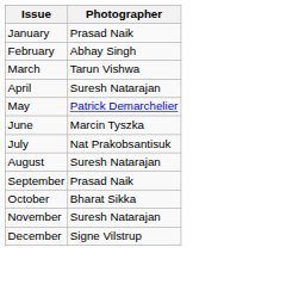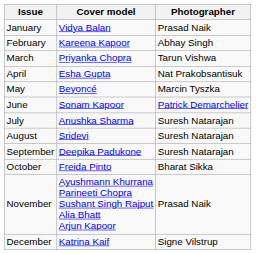+ column: Cover model | Vidya Balan | Kareena Kapoor | Priyanka Chopra | Esha Gupta | Beyoncé | Sonam Kapoor | Anushka Sharma | Sridevi | Deepika Padukone | Freida Pinto | Ayushmann Khurrana Parineeti Chopra Sushant Singh Rajput Alia Bhatt Arjun Kapoor | Katrina Kaif
April | Photographer: Suresh Natarajan -> Nat Prakobsantisuk
May | Photographer: Patrick Demarchelier -> Marcin Tyszka
June | Photographer: Marcin Tyszka -> Patrick Demarchelier
July | Photographer: Nat Prakobsantisuk -> Suresh Natarajan
September | Photographer: Prasad Naik -> Suresh Natarajan
November | Photographer: Suresh Natarajan -> Prasad Naik
